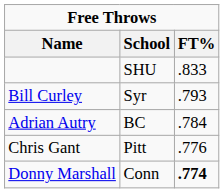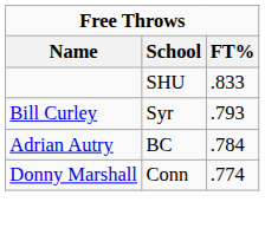- row: Chris Gant | Pitt | .776
Donny Marshall | FT%: bold -> normal
